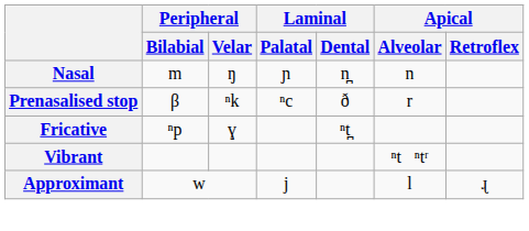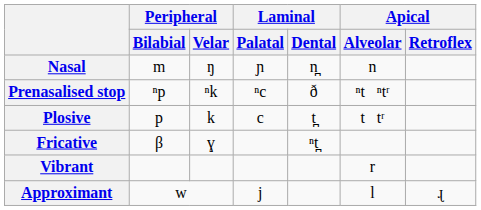Prenasalised stop | Peripheral / Bilabial: β -> ⁿp
Prenasalised stop | Apical / Alveolar: r -> ⁿt ⁿtʳ
+ row: Plosive | p | k | c | t̪ | t tʳ
Fricative | Peripheral / Bilabial: ⁿp -> β
Vibrant | Apical / Alveolar: ⁿt ⁿtʳ -> r
